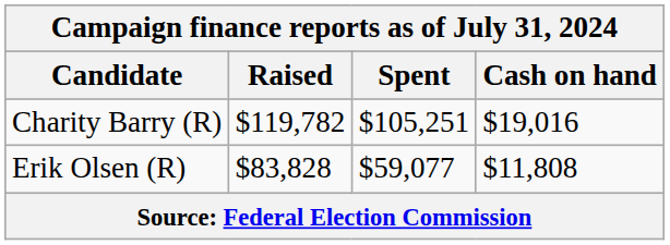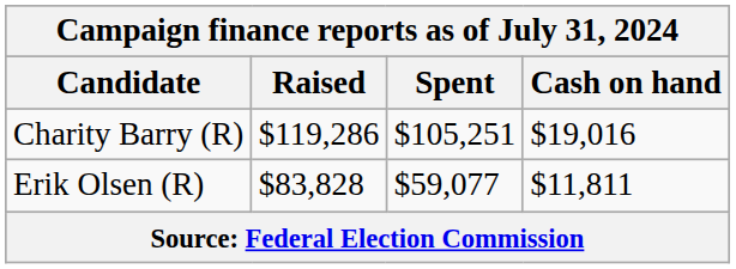Charity Barry (R) | Raised: $119,782 -> $119,286
Erik Olsen (R) | Cash on hand: $11,808 -> $11,811
